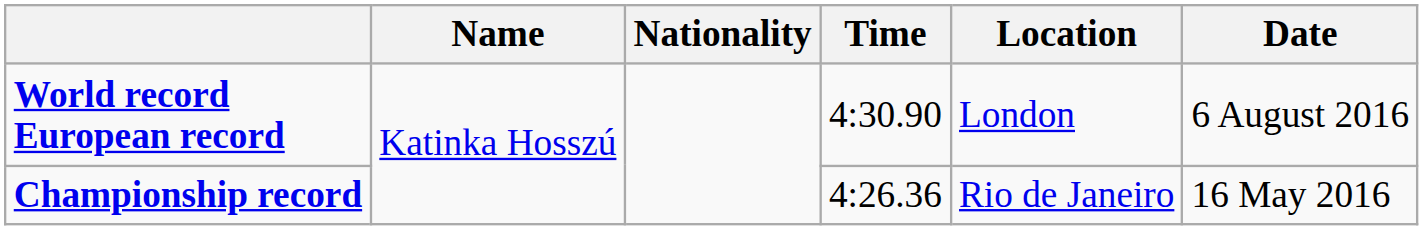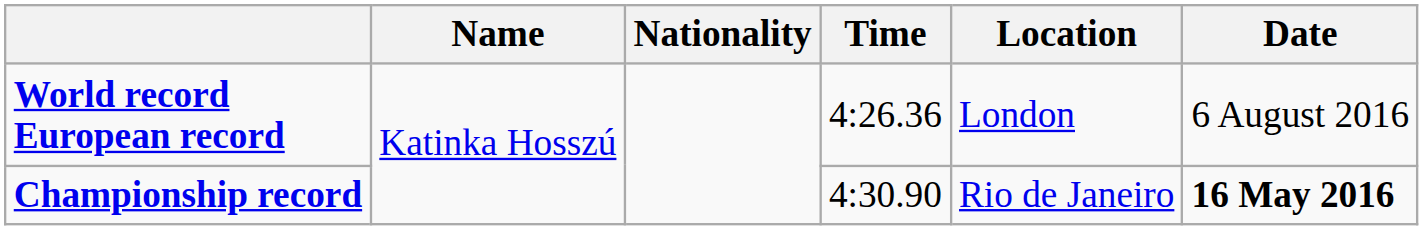World record European record | Time: 4:30.90 -> 4:26.36
Championship record | Time: 4:26.36 -> 4:30.90
Championship record | Date: normal -> bold
